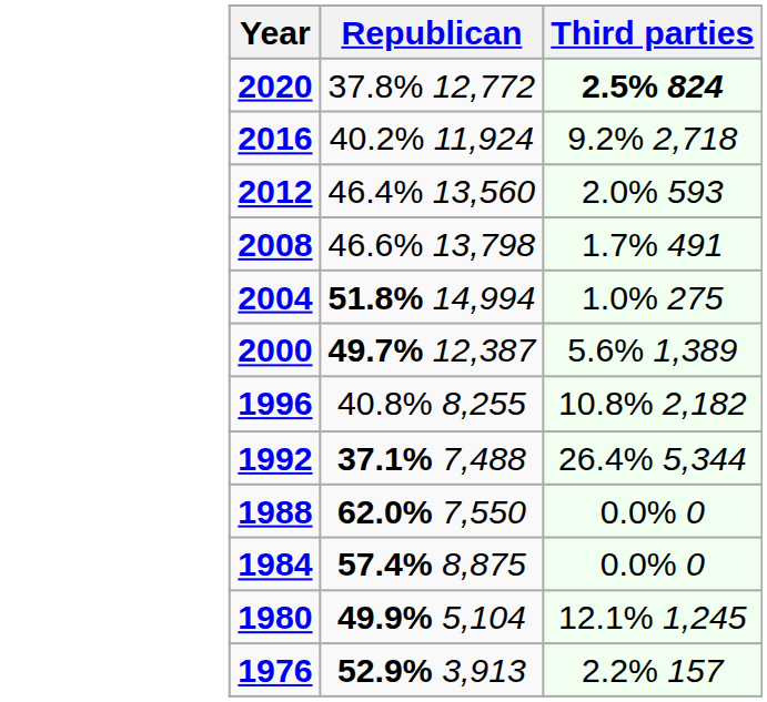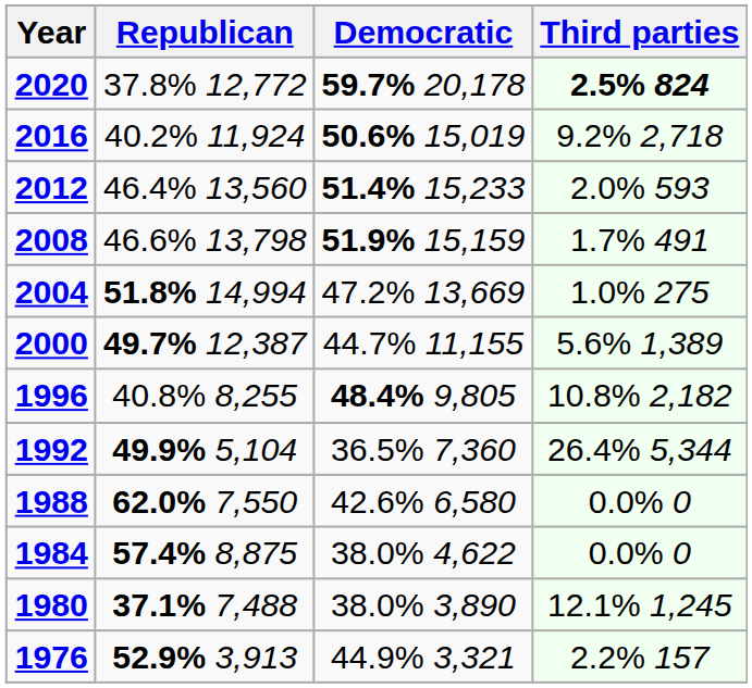+ column: Democratic | 59.7% 20,178 | 50.6% 15,019 | 51.4% 15,233 | 51.9% 15,159 | 47.2% 13,669 | 44.7% 11,155 | 48.4% 9,805 | 36.5% 7,360 | 42.6% 6,580 | 38.0% 4,622 | 38.0% 3,890 | 44.9% 3,321
1992 | Republican: 37.1% 7,488 -> 49.9% 5,104
1980 | Republican: 49.9% 5,104 -> 37.1% 7,488
